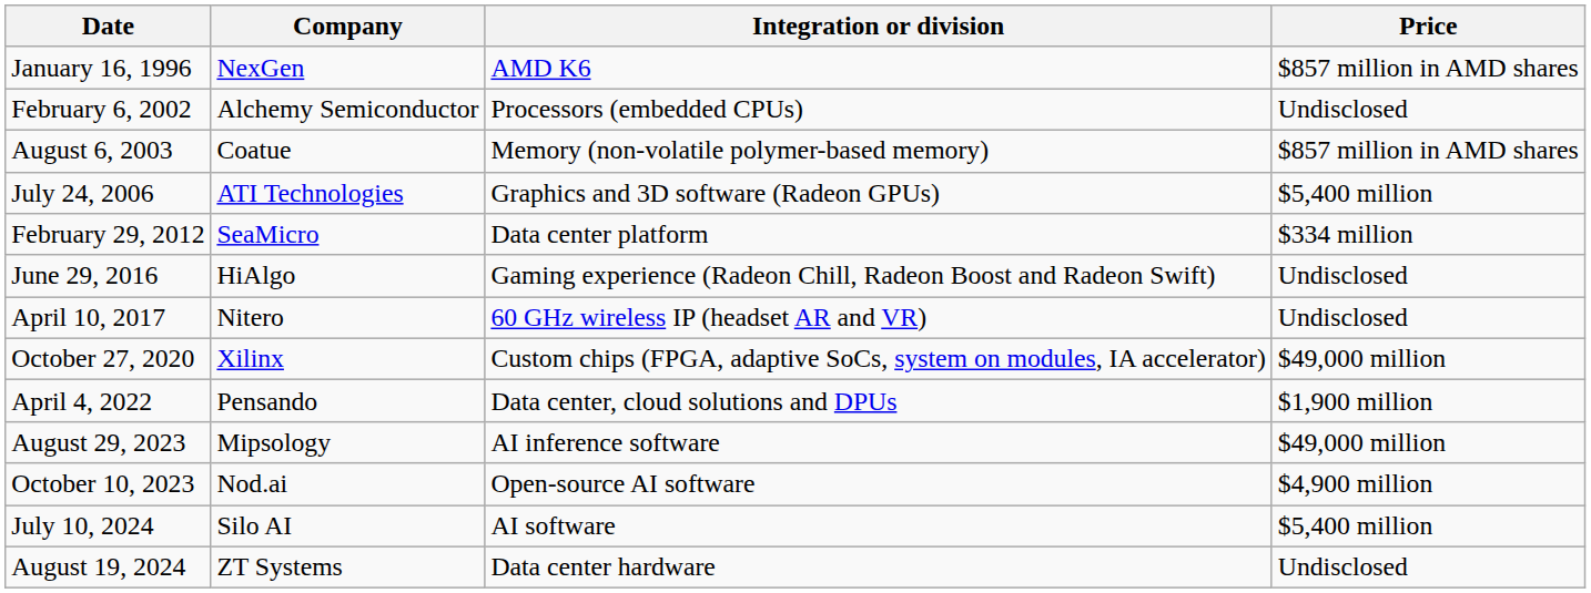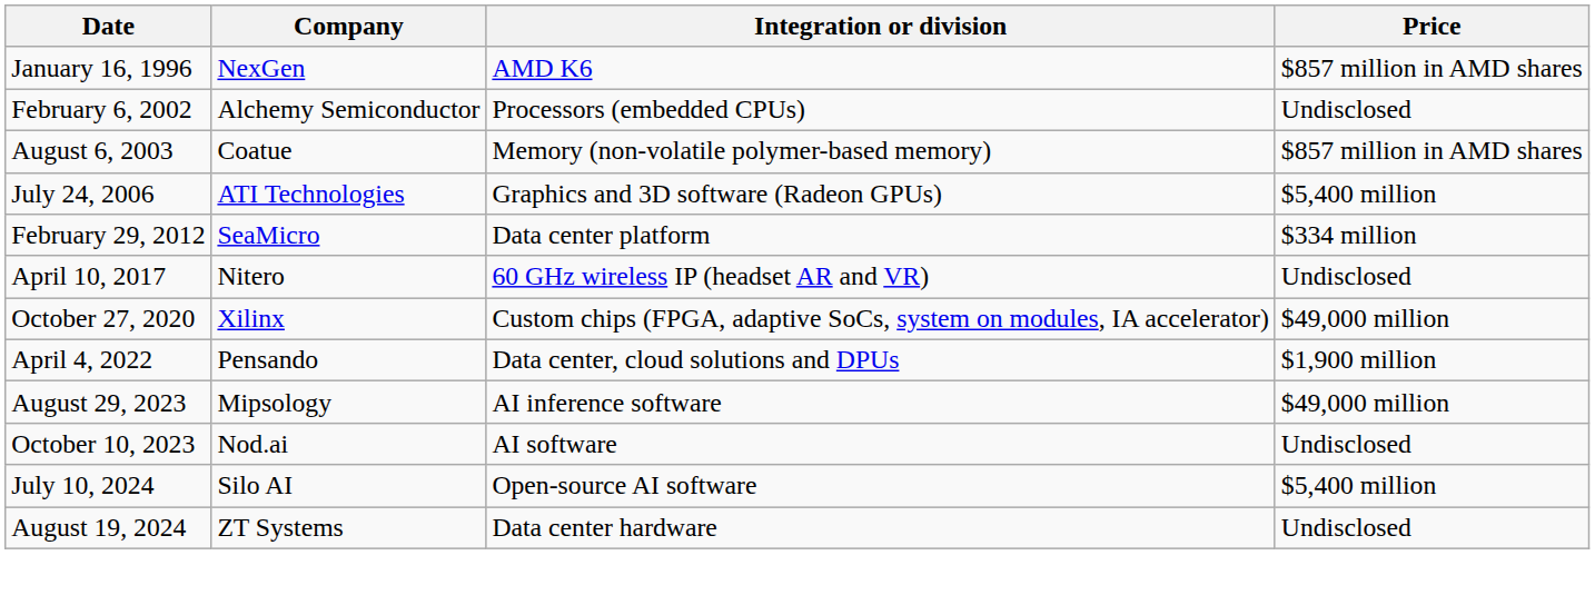- row: June 29, 2016 | HiAlgo | Gaming experience (Radeon Chill, Radeon Boost and Radeon Swift) | Undisclosed
October 10, 2023 | Integration or division: Open-source AI software -> AI software
October 10, 2023 | Price: $4,900 million -> Undisclosed
July 10, 2024 | Integration or division: AI software -> Open-source AI software
